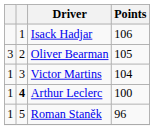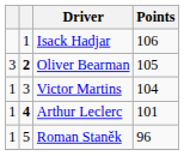Oliver Bearman | column 2: normal -> bold
Arthur Leclerc | Points: 100 -> 101
